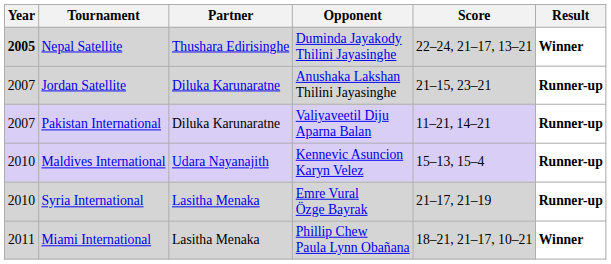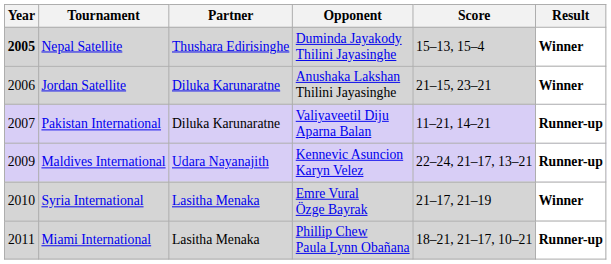Nepal Satellite | Score: 22–24, 21–17, 13–21 -> 15–13, 15–4
Jordan Satellite | Year: 2007 -> 2006
Jordan Satellite | Result: Runner-up -> Winner
Maldives International | Year: 2010 -> 2009
Maldives International | Score: 15–13, 15–4 -> 22–24, 21–17, 13–21
Syria International | Result: Runner-up -> Winner
Miami International | Result: Winner -> Runner-up
